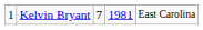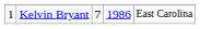Kelvin Bryant | column 4: 1981 -> 1986
